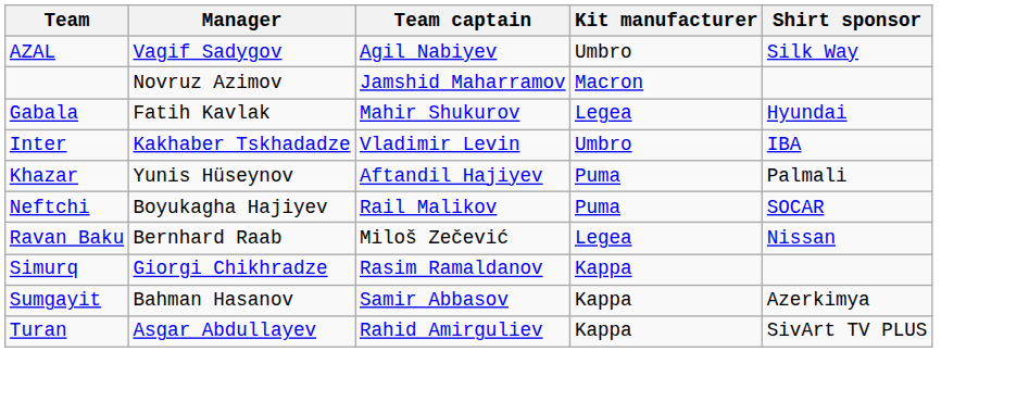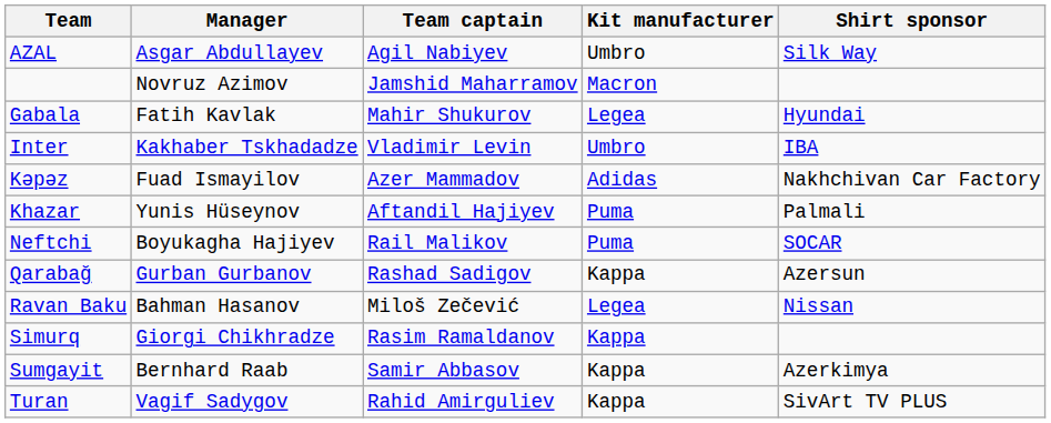AZAL | Manager: Vagif Sadygov -> Asgar Abdullayev
+ row: Kəpəz | Fuad Ismayilov | Azer Mammadov | Adidas | Nakhchivan Car Factory
+ row: Qarabağ | Gurban Gurbanov | Rashad Sadigov | Kappa | Azersun
Ravan Baku | Manager: Bernhard Raab -> Bahman Hasanov
Sumgayit | Manager: Bahman Hasanov -> Bernhard Raab
Turan | Manager: Asgar Abdullayev -> Vagif Sadygov
